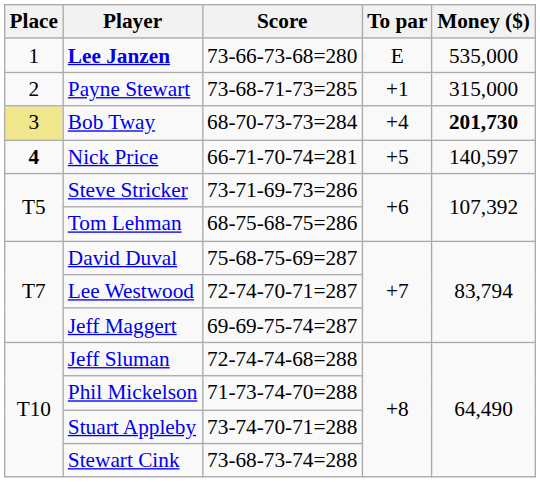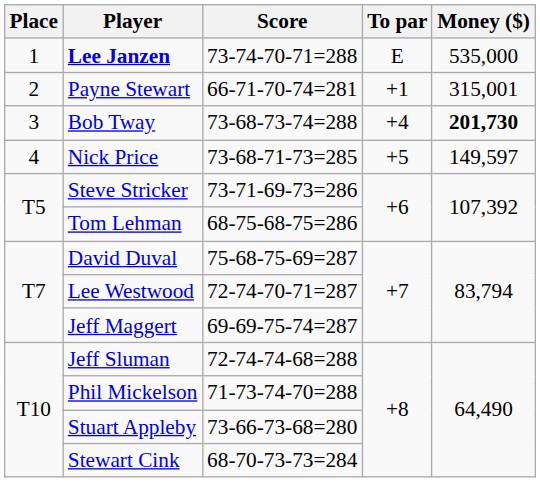Lee Janzen | Score: 73-66-73-68=280 -> 73-74-70-71=288
Payne Stewart | Score: 73-68-71-73=285 -> 66-71-70-74=281
Payne Stewart | Money ($): 315,000 -> 315,001
Bob Tway | Place: khaki background -> no background
Bob Tway | Score: 68-70-73-73=284 -> 73-68-73-74=288
Nick Price | Place: bold -> normal
Nick Price | Score: 66-71-70-74=281 -> 73-68-71-73=285
Nick Price | Money ($): 140,597 -> 149,597
Stuart Appleby | Score: 73-74-70-71=288 -> 73-66-73-68=280
Stewart Cink | Score: 73-68-73-74=288 -> 68-70-73-73=284
